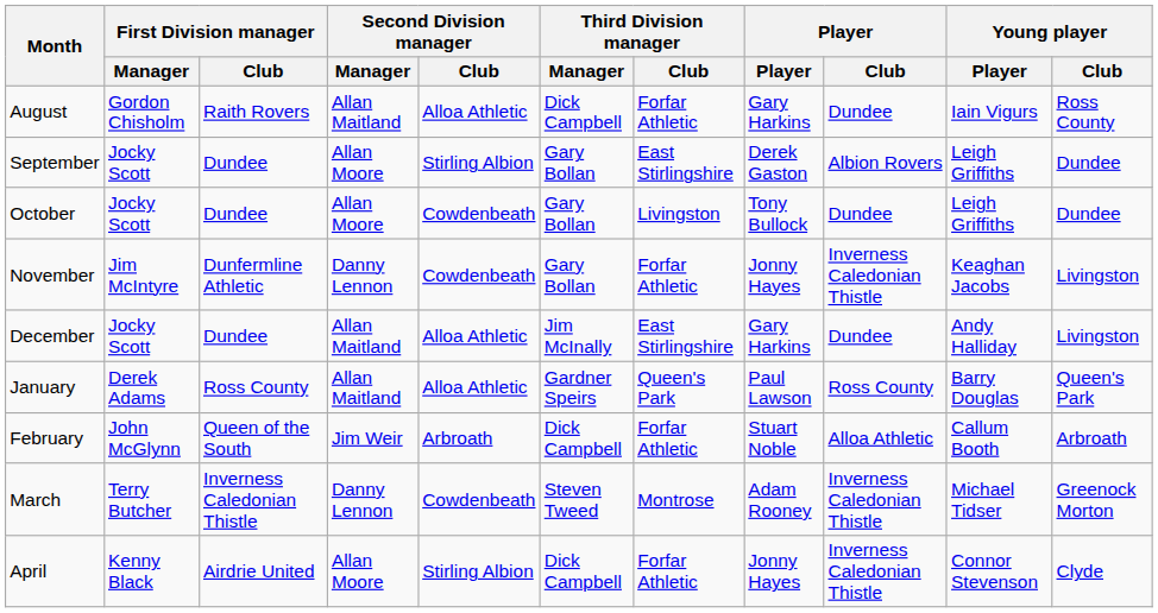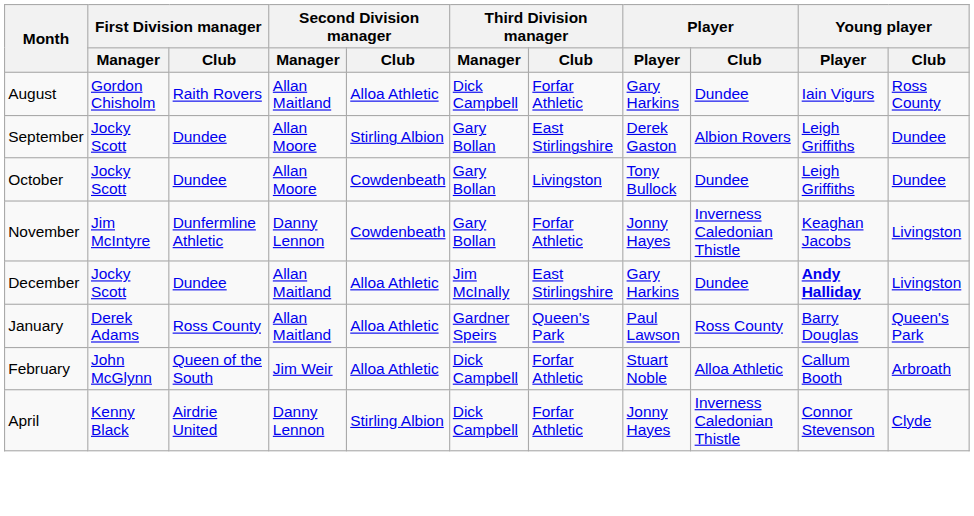December | Young player / Player: normal -> bold
February | Second Division manager / Club: Arbroath -> Alloa Athletic
- row: March | Terry Butcher | Inverness Caledonian Thistle | Danny Lennon | Cowdenbeath | Steven Tweed | Montrose | Adam Rooney | Inverness Caledonian Thistle | Michael Tidser | Greenock Morton
April | Second Division manager / Manager: Allan Moore -> Danny Lennon
